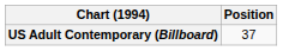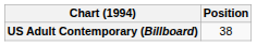US Adult Contemporary (Billboard) | Position: 37 -> 38
